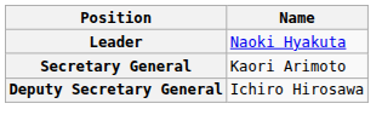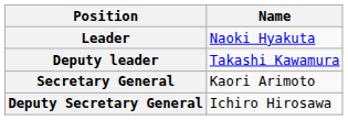+ row: Deputy leader | Takashi Kawamura
